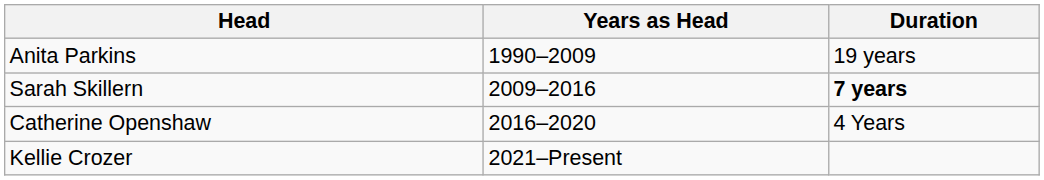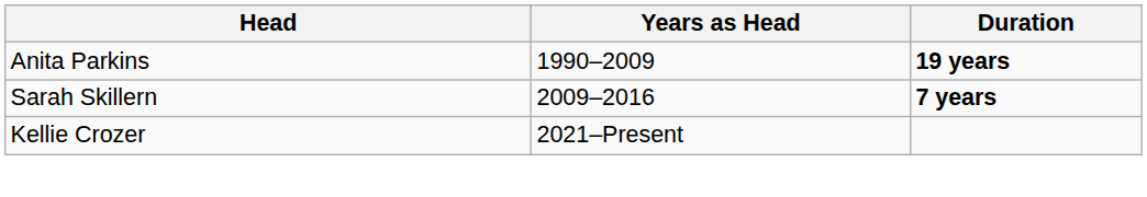Anita Parkins | Duration: normal -> bold
- row: Catherine Openshaw | 2016–2020 | 4 Years
